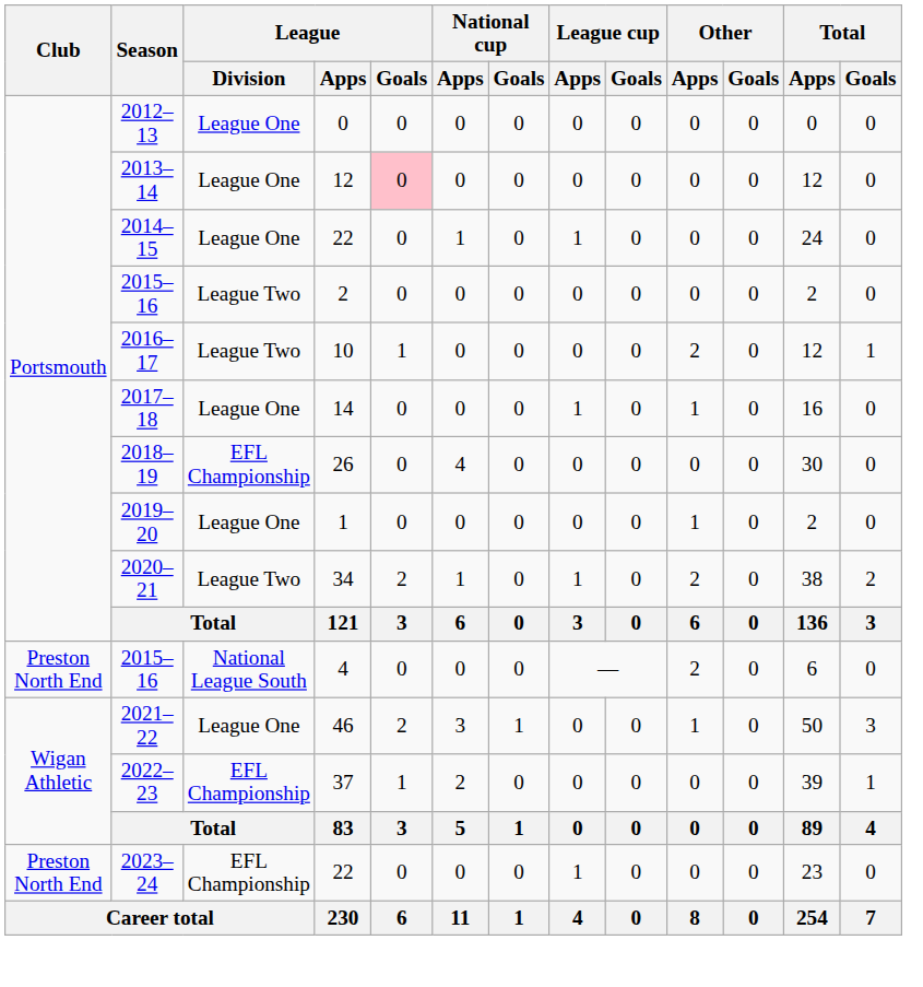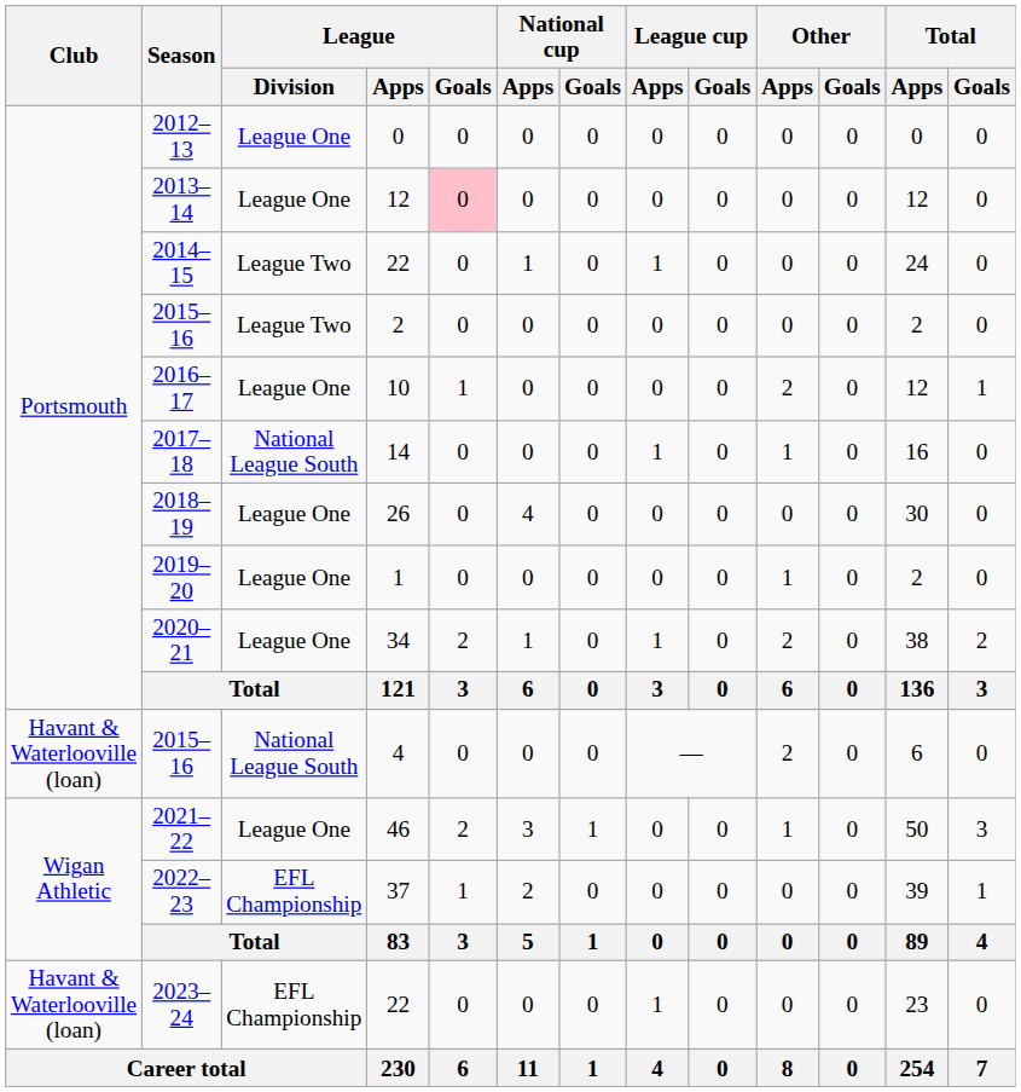2014–15 | League / Division: League One -> League Two
2016–17 | League / Division: League Two -> League One
2017–18 | League / Division: League One -> National League South
2018–19 | League / Division: EFL Championship -> League One
2020–21 | League / Division: League Two -> League One
2015–16 / 4 | Club: Preston North End -> Havant & Waterlooville (loan)
2023–24 | Club: Preston North End -> Havant & Waterlooville (loan)
